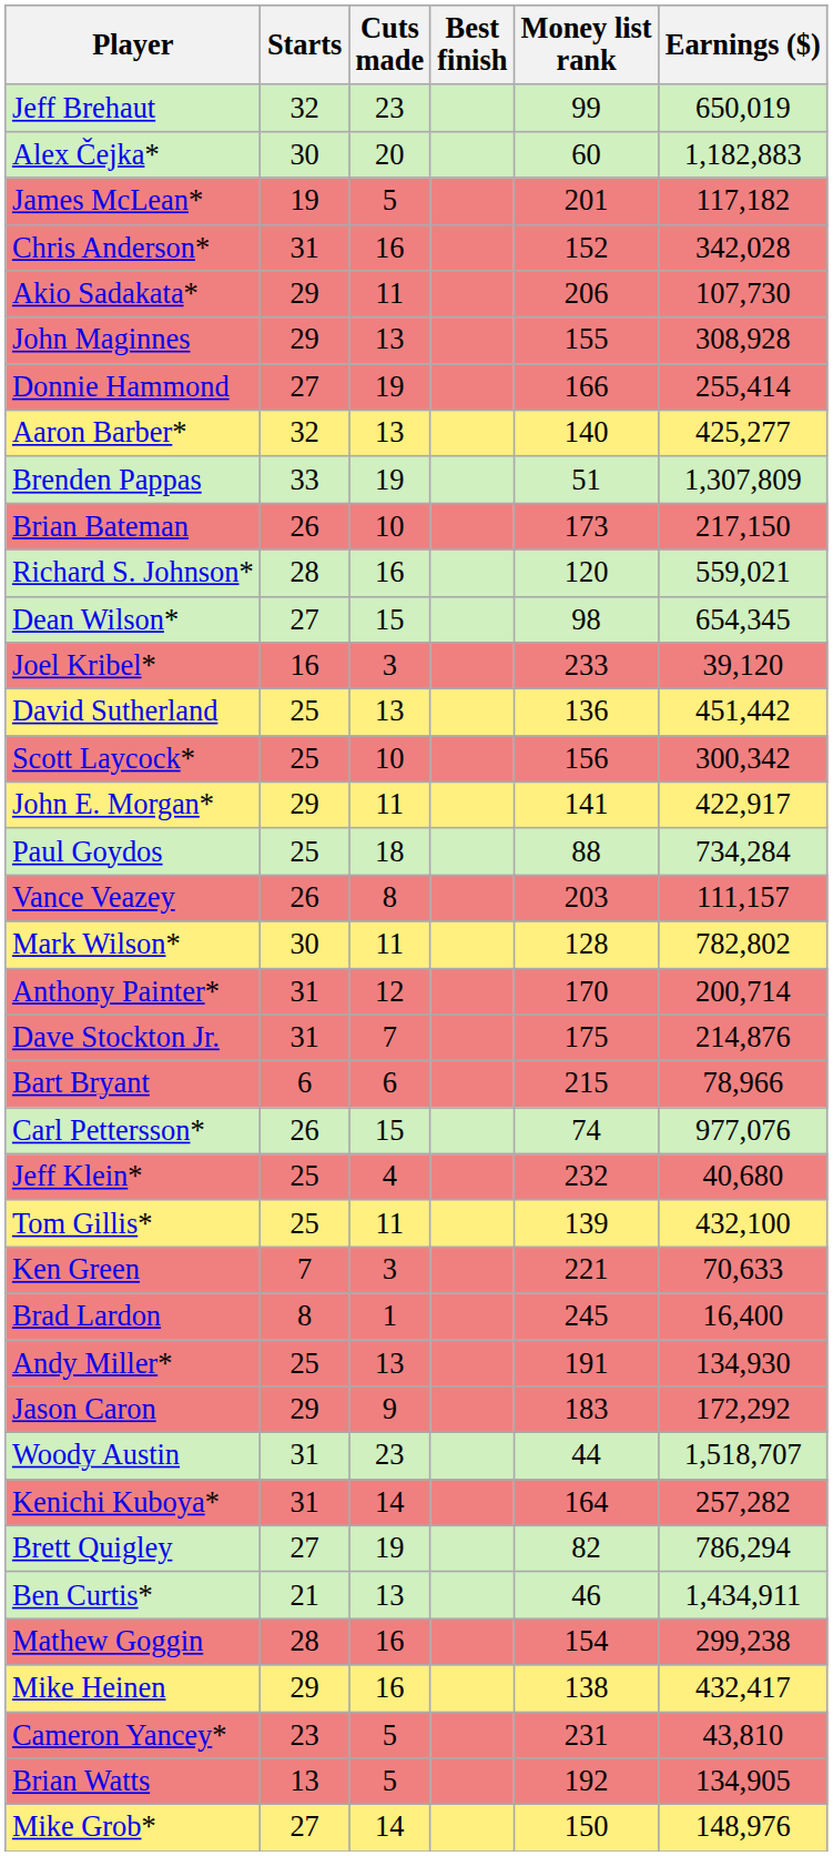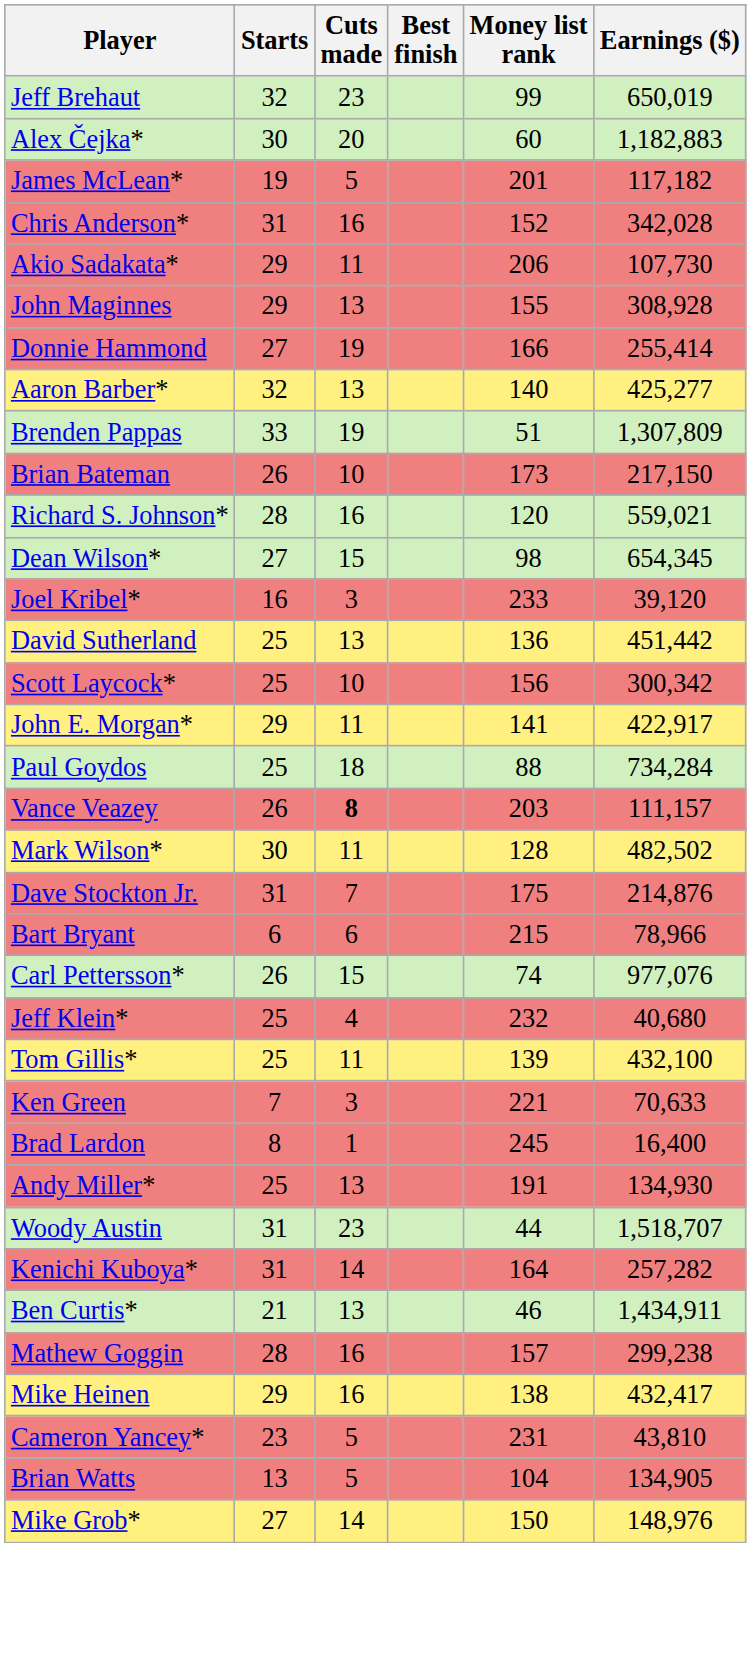Vance Veazey | Cuts made: normal -> bold
Mark Wilson* | Earnings ($): 782,802 -> 482,502
- row: Anthony Painter* | 31 | 12 | 170 | 200,714
- row: Jason Caron | 29 | 9 | 183 | 172,292
- row: Brett Quigley | 27 | 19 | 82 | 786,294
Mathew Goggin | Money list rank: 154 -> 157
Brian Watts | Money list rank: 192 -> 104
